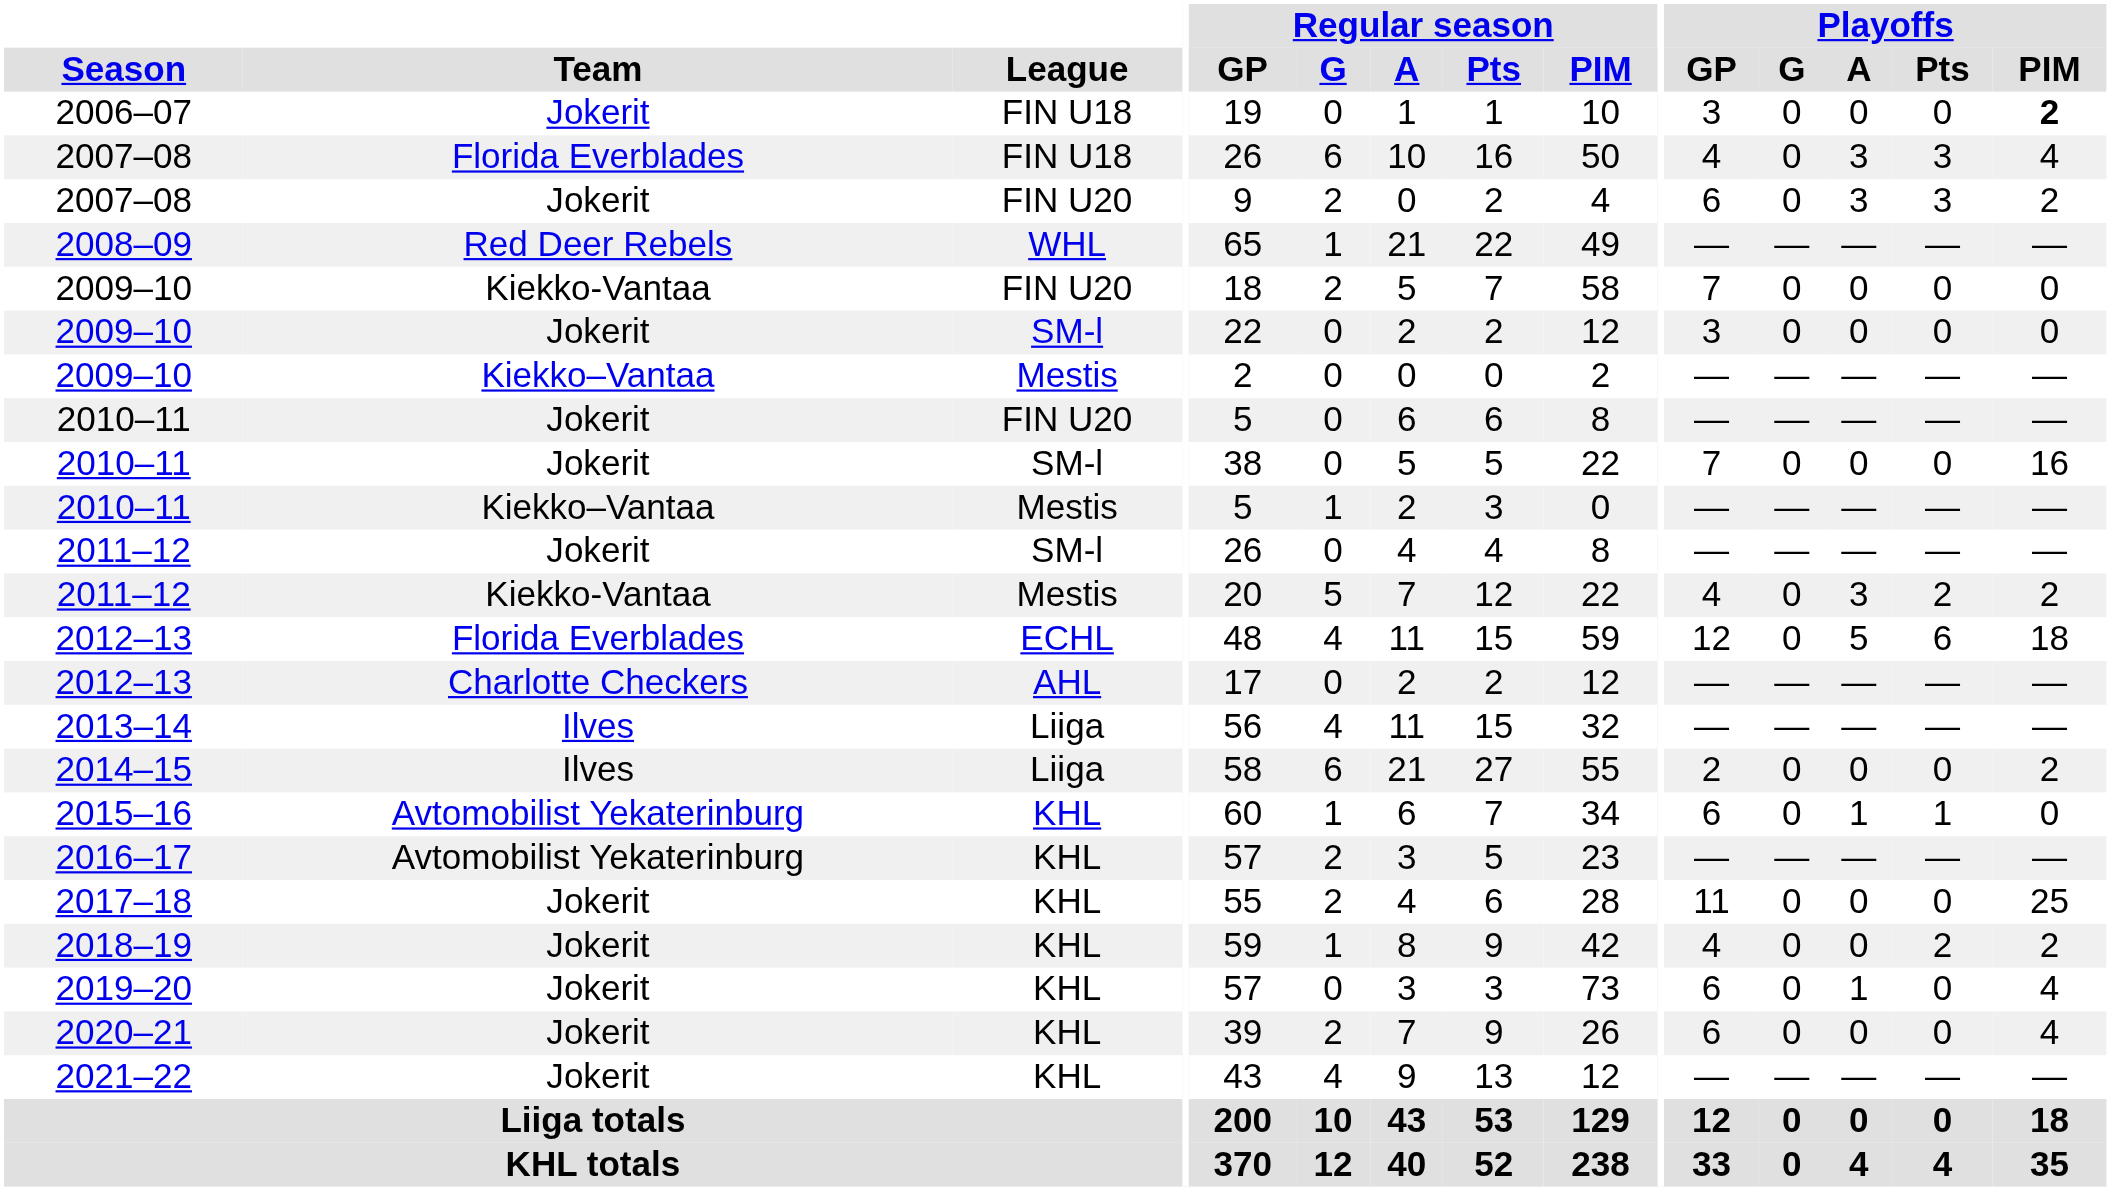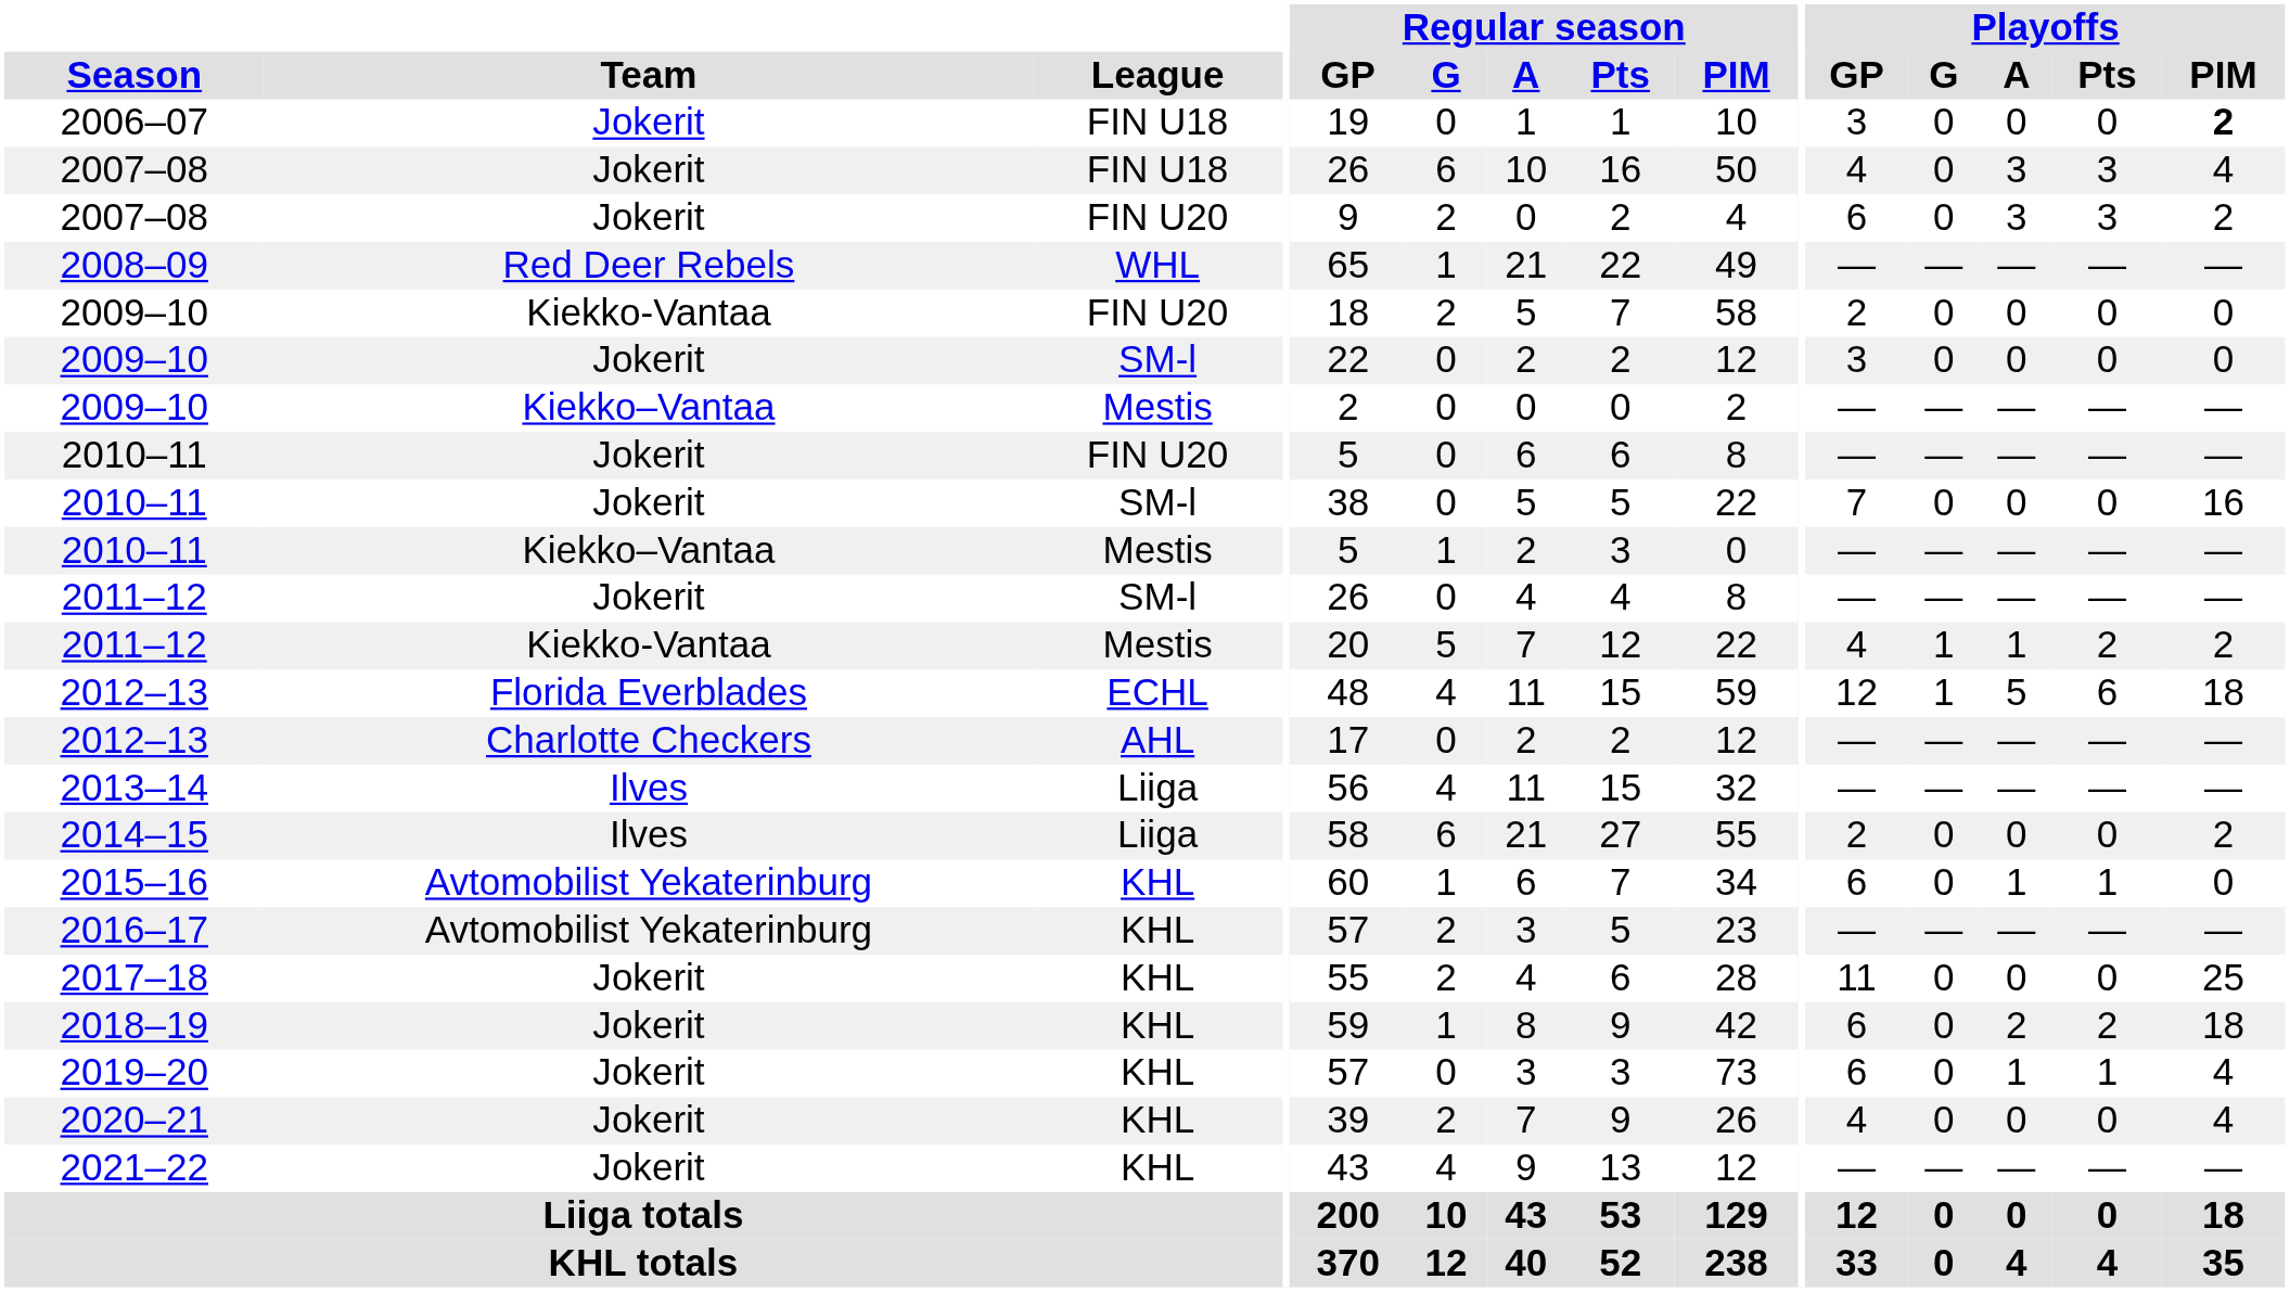2007–08 / FIN U18 | Team: Florida Everblades -> Jokerit
2009–10 / FIN U20 | Playoffs / GP: 7 -> 2
2011–12 / Mestis | Playoffs / G: 0 -> 1
2011–12 / Mestis | Playoffs / A: 3 -> 1
2012–13 / ECHL | Playoffs / G: 0 -> 1
2018–19 | Playoffs / GP: 4 -> 6
2018–19 | Playoffs / A: 0 -> 2
2018–19 | Playoffs / PIM: 2 -> 18
2019–20 | Playoffs / Pts: 0 -> 1
2020–21 | Playoffs / GP: 6 -> 4
